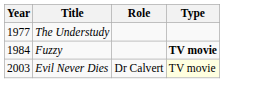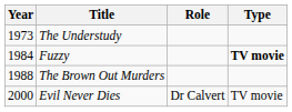The Understudy | Year: 1977 -> 1973
+ row: 1988 | The Brown Out Murders
Evil Never Dies | Year: 2003 -> 2000
Evil Never Dies | Type: lightyellow background -> no background
